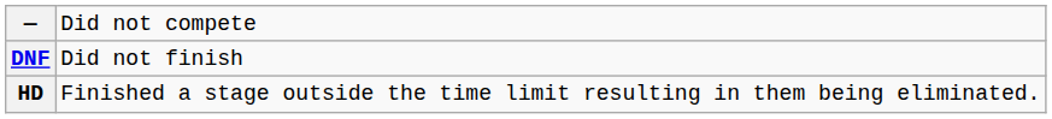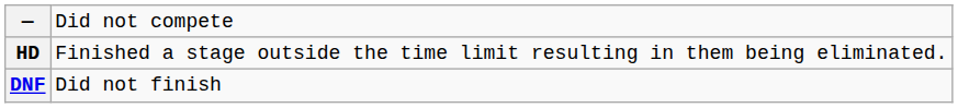rows swapped: DNF <-> HD
